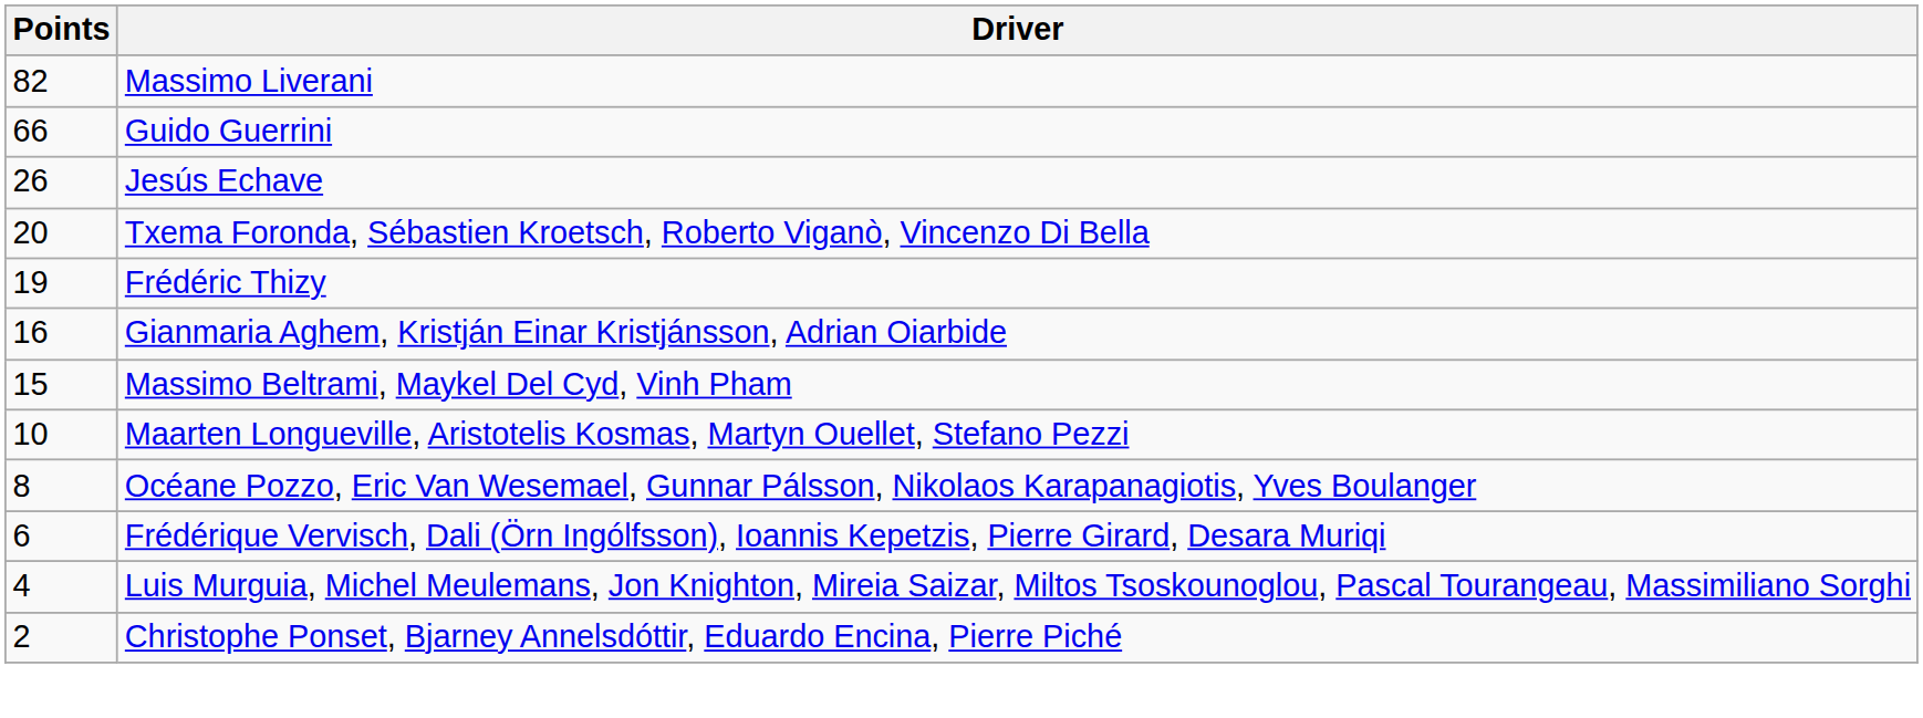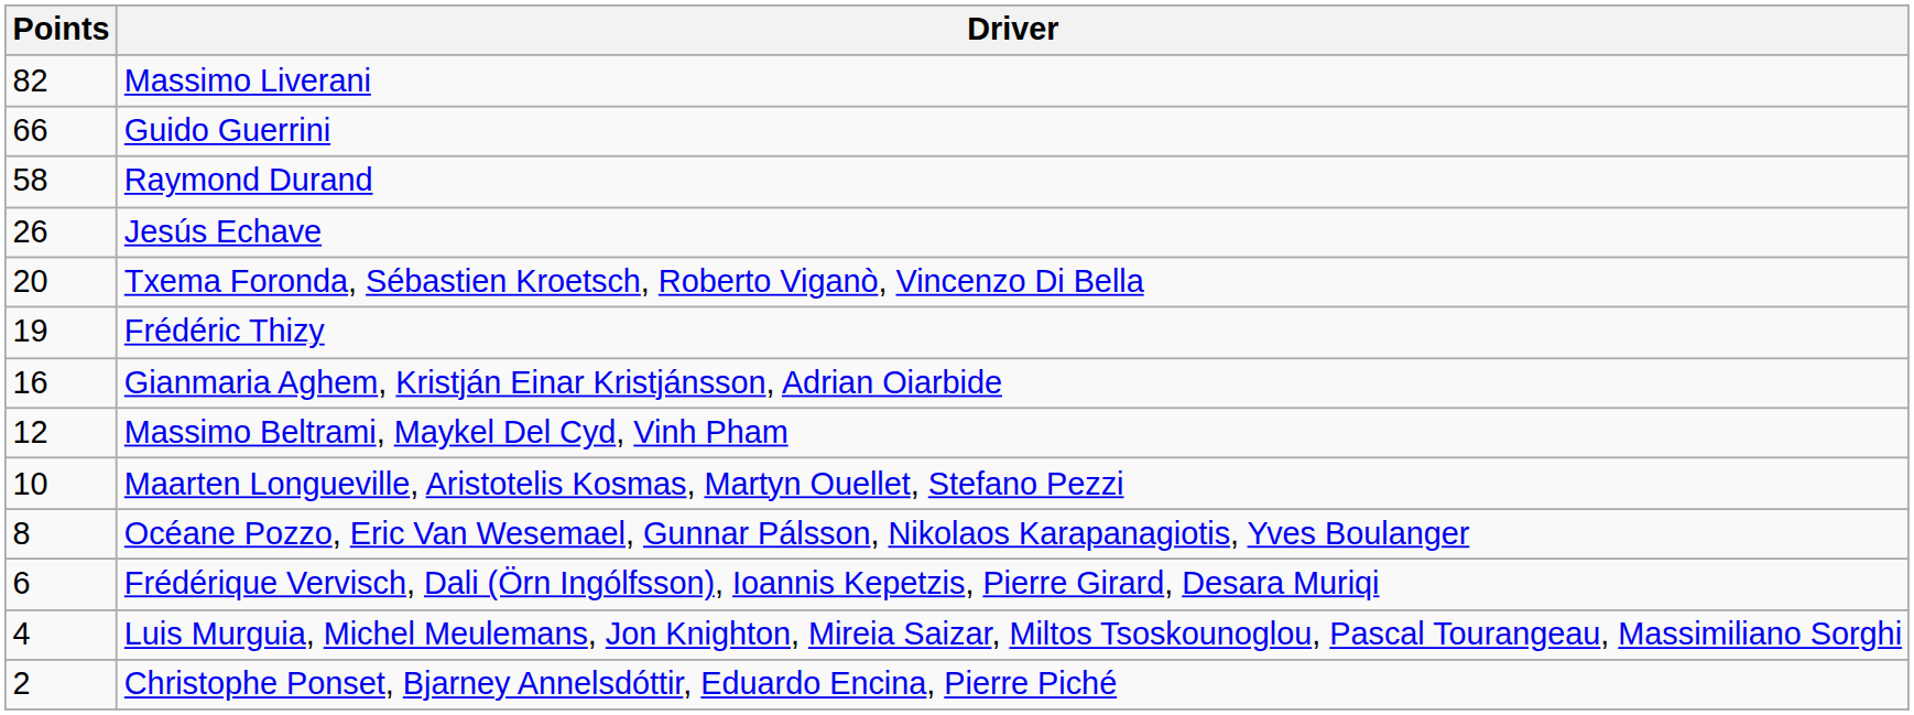+ row: 58 | Raymond Durand
Massimo Beltrami, Maykel Del Cyd, Vinh Pham | Points: 15 -> 12
